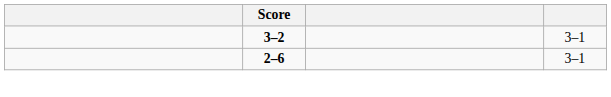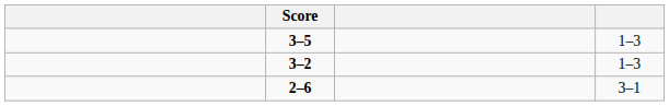+ row: 3–5 | 1–3
3–2 | column 4: 3–1 -> 1–3
